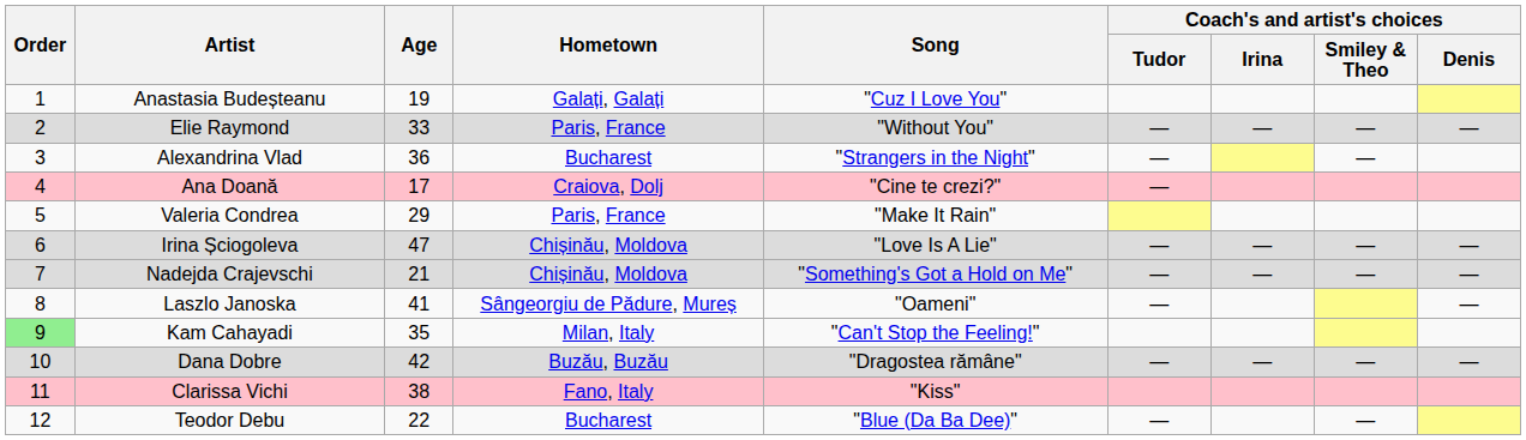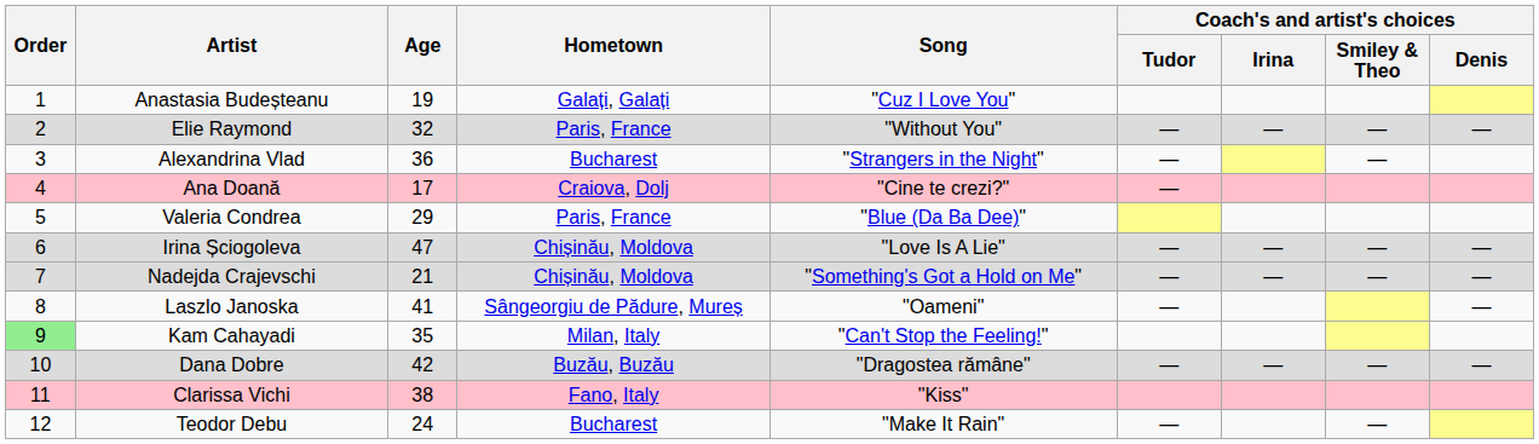Elie Raymond | Age: 33 -> 32
Valeria Condrea | Song: "Make It Rain" -> "Blue (Da Ba Dee)"
Teodor Debu | Age: 22 -> 24
Teodor Debu | Song: "Blue (Da Ba Dee)" -> "Make It Rain"
